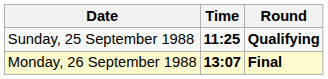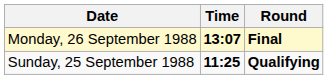rows swapped: Sunday, 25 September 1988 <-> Monday, 26 September 1988
